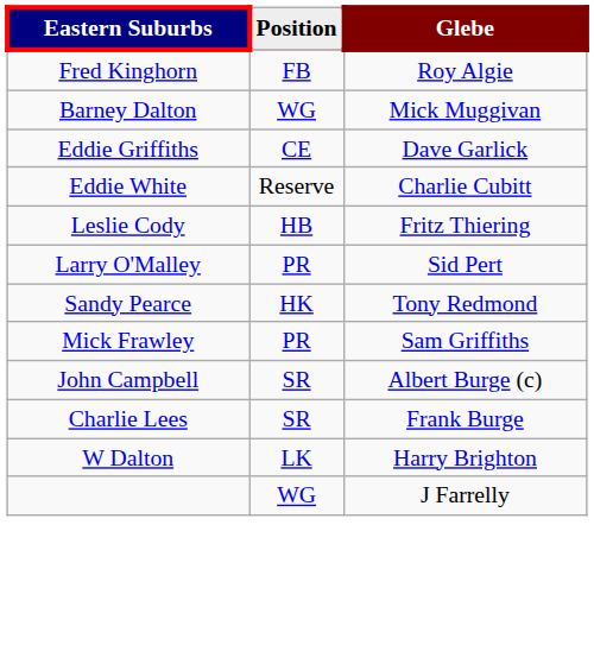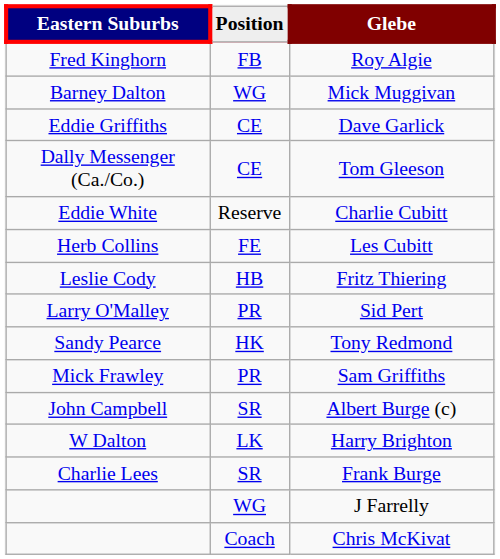+ row: Dally Messenger (Ca./Co.) | CE | Tom Gleeson
+ row: Herb Collins | FE | Les Cubitt
rows swapped: Frank Burge <-> Harry Brighton
+ row: Coach | Chris McKivat
